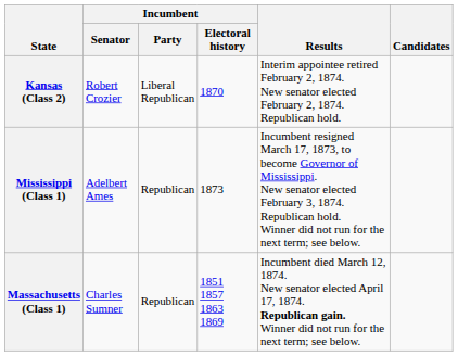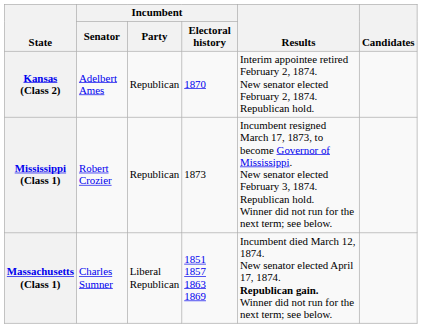Kansas (Class 2) | Incumbent / Senator: Robert Crozier -> Adelbert Ames
Kansas (Class 2) | Incumbent / Party: Liberal Republican -> Republican
Mississippi (Class 1) | Incumbent / Senator: Adelbert Ames -> Robert Crozier
Massachusetts (Class 1) | Incumbent / Party: Republican -> Liberal Republican
